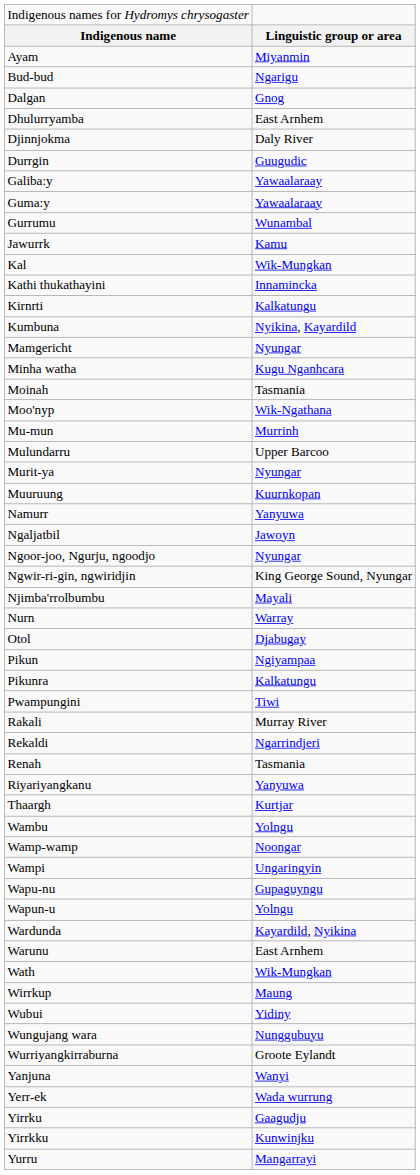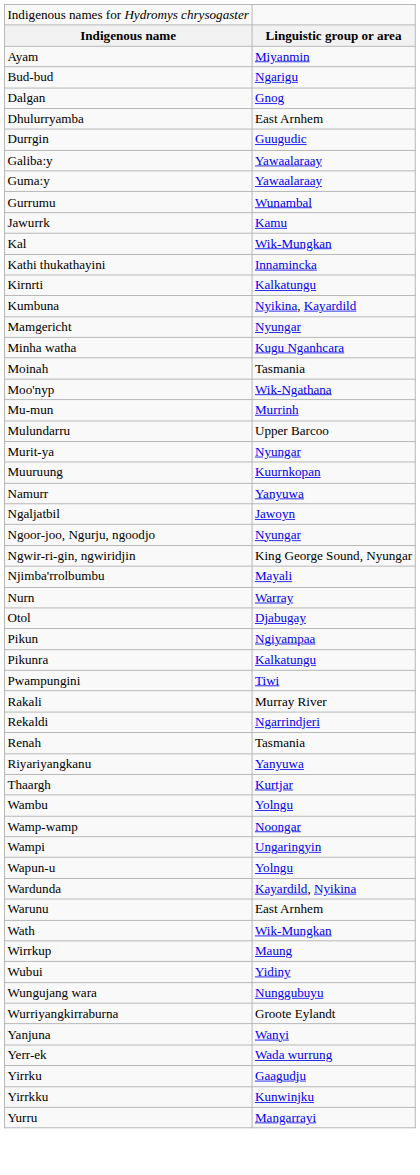- row: Djinnjokma | Daly River
- row: Wapu-nu | Gupaguyngu
